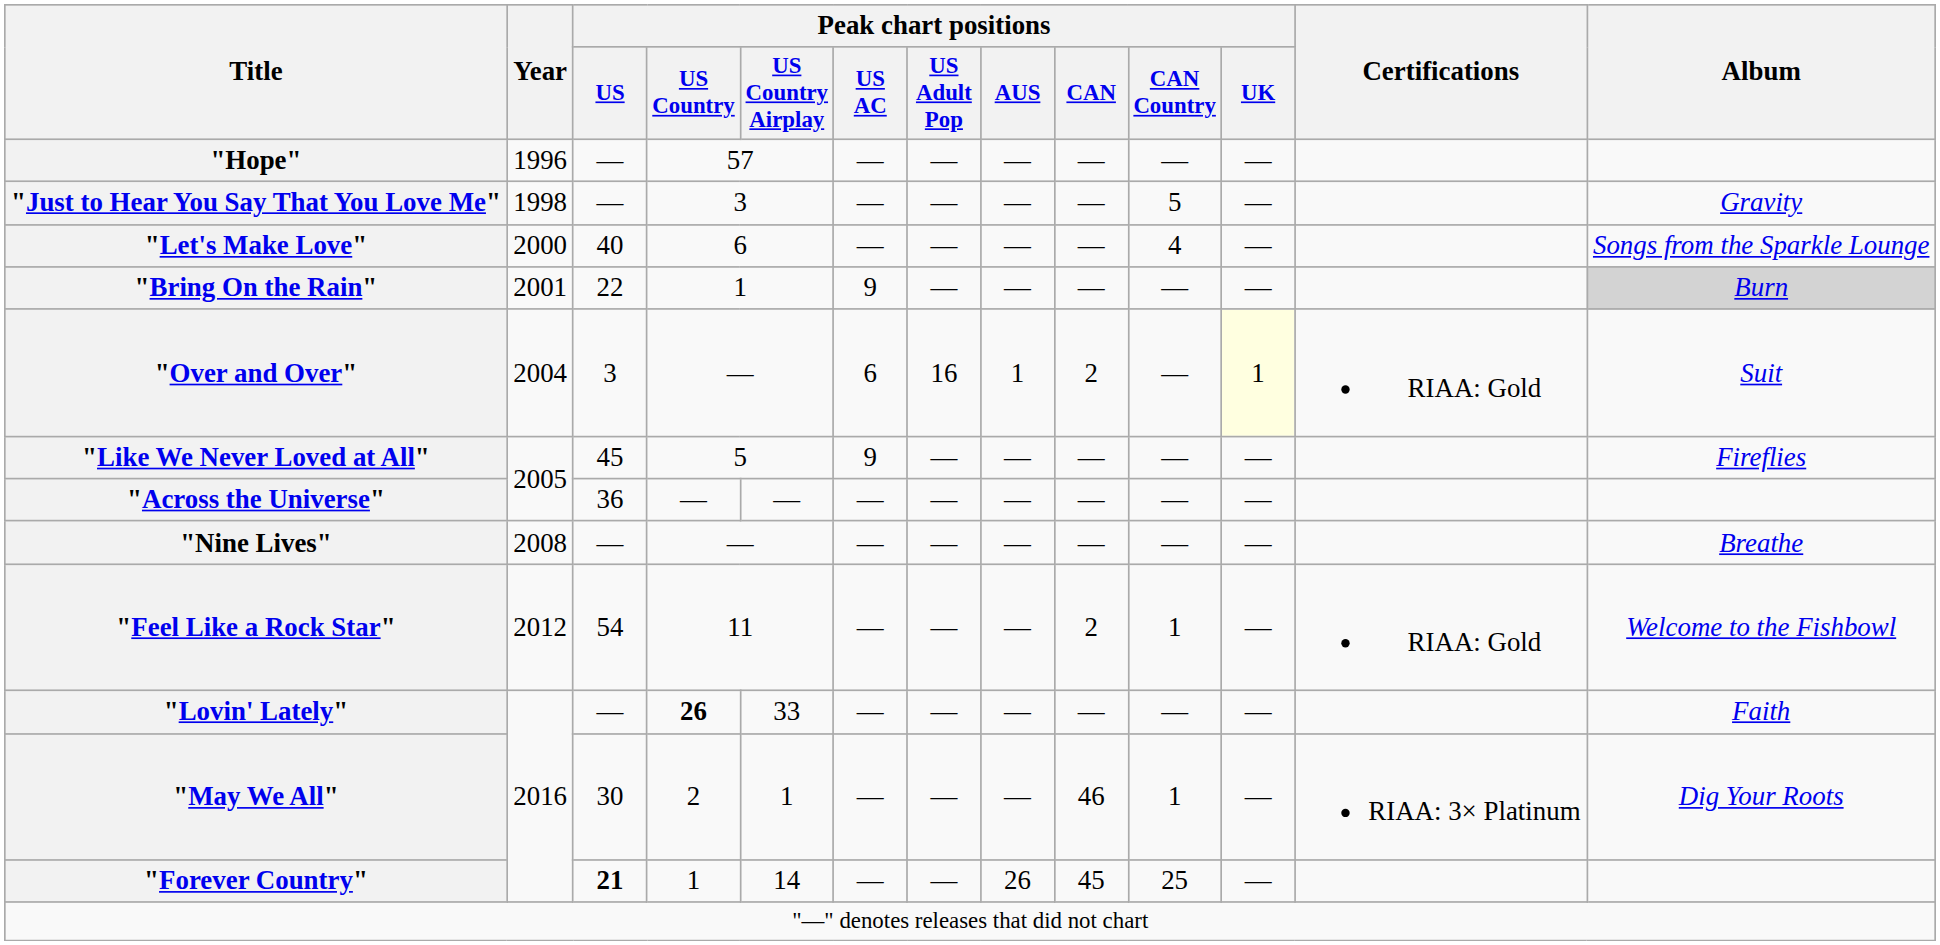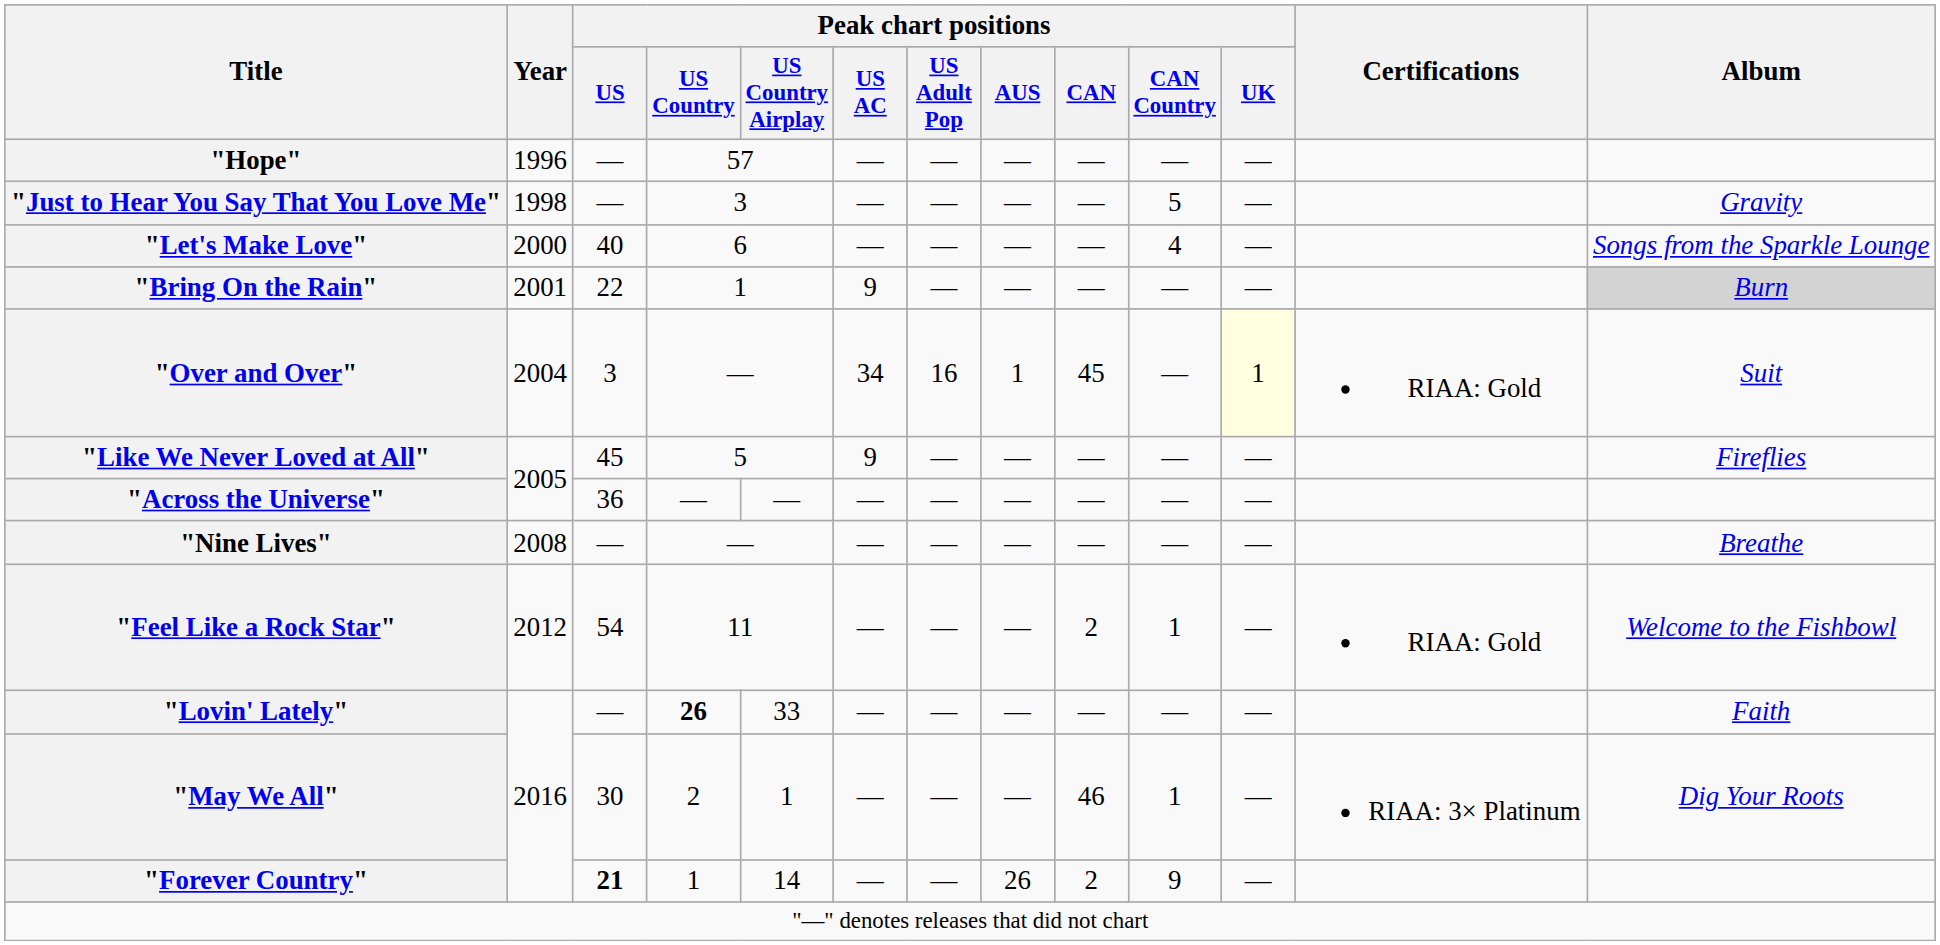"Over and Over" | Peak chart positions / US AC: 6 -> 34
"Over and Over" | Peak chart positions / CAN: 2 -> 45
"Forever Country" | Peak chart positions / CAN: 45 -> 2
"Forever Country" | Peak chart positions / CAN Country: 25 -> 9
